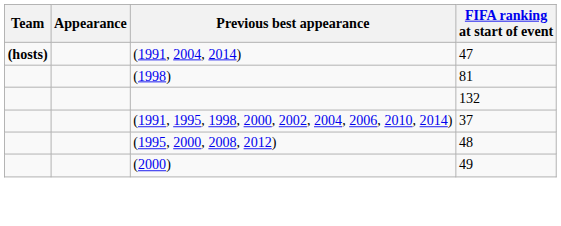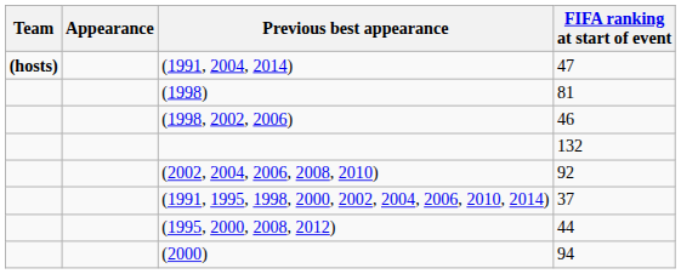+ row: (1998, 2002, 2006) | 46
+ row: (2002, 2004, 2006, 2008, 2010) | 92
(1995, 2000, 2008, 2012) | FIFA ranking at start of event: 48 -> 44
(2000) | FIFA ranking at start of event: 49 -> 94
